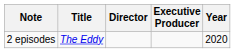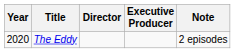columns swapped: Year <-> Note
